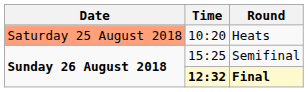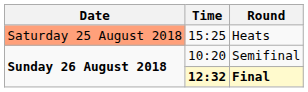Heats | Time: 10:20 -> 15:25
Semifinal | Time: 15:25 -> 10:20
